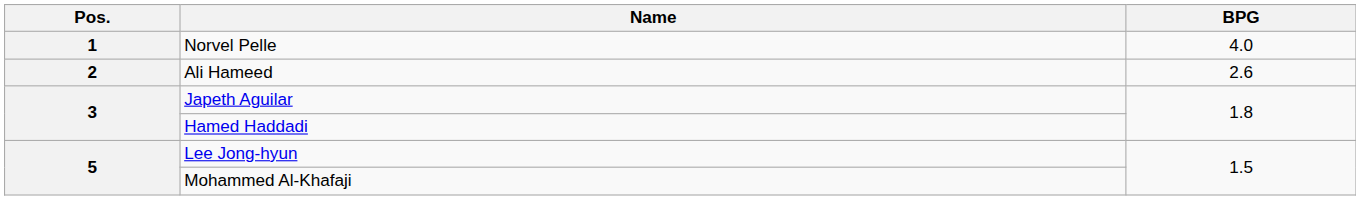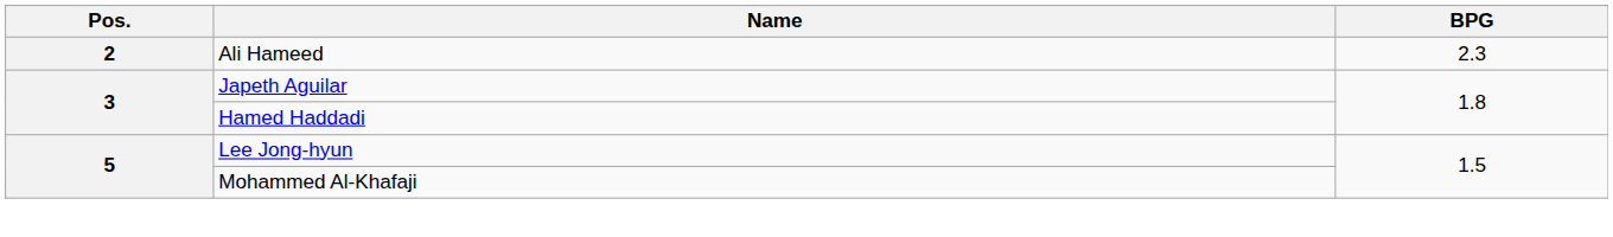- row: 1 | Norvel Pelle | 4.0
Ali Hameed | BPG: 2.6 -> 2.3
